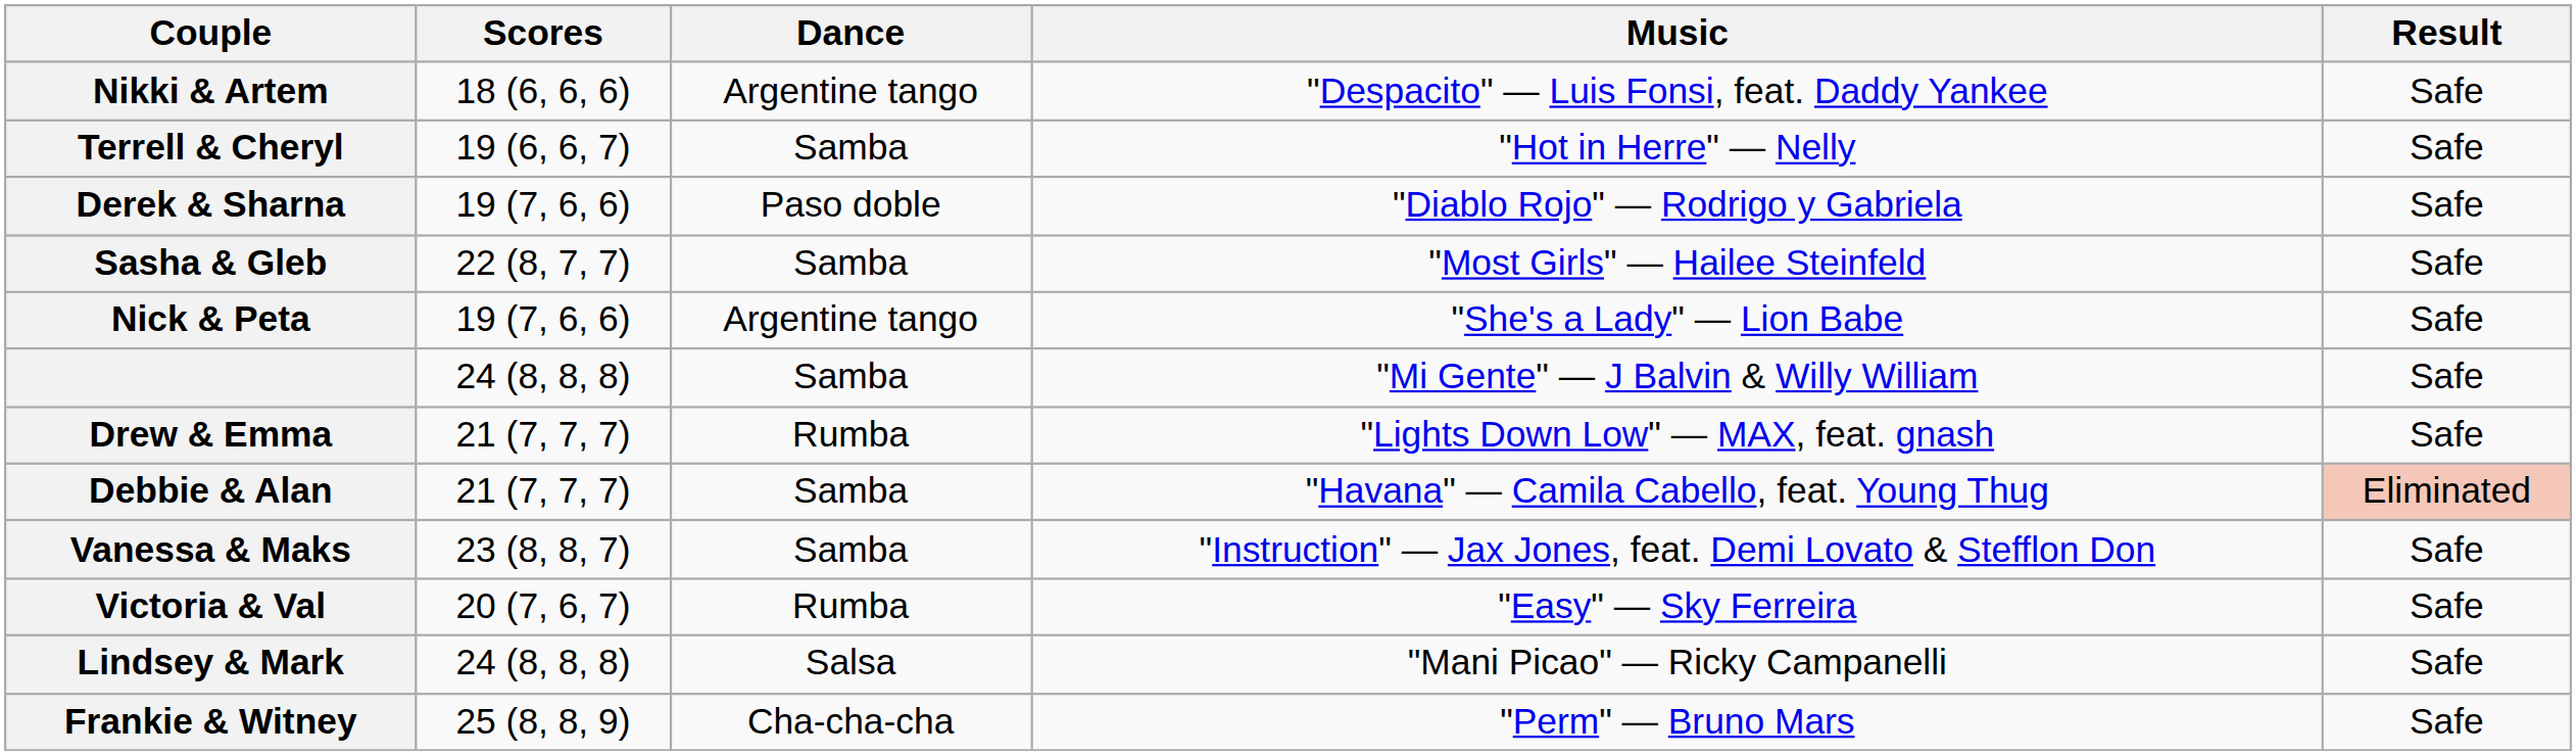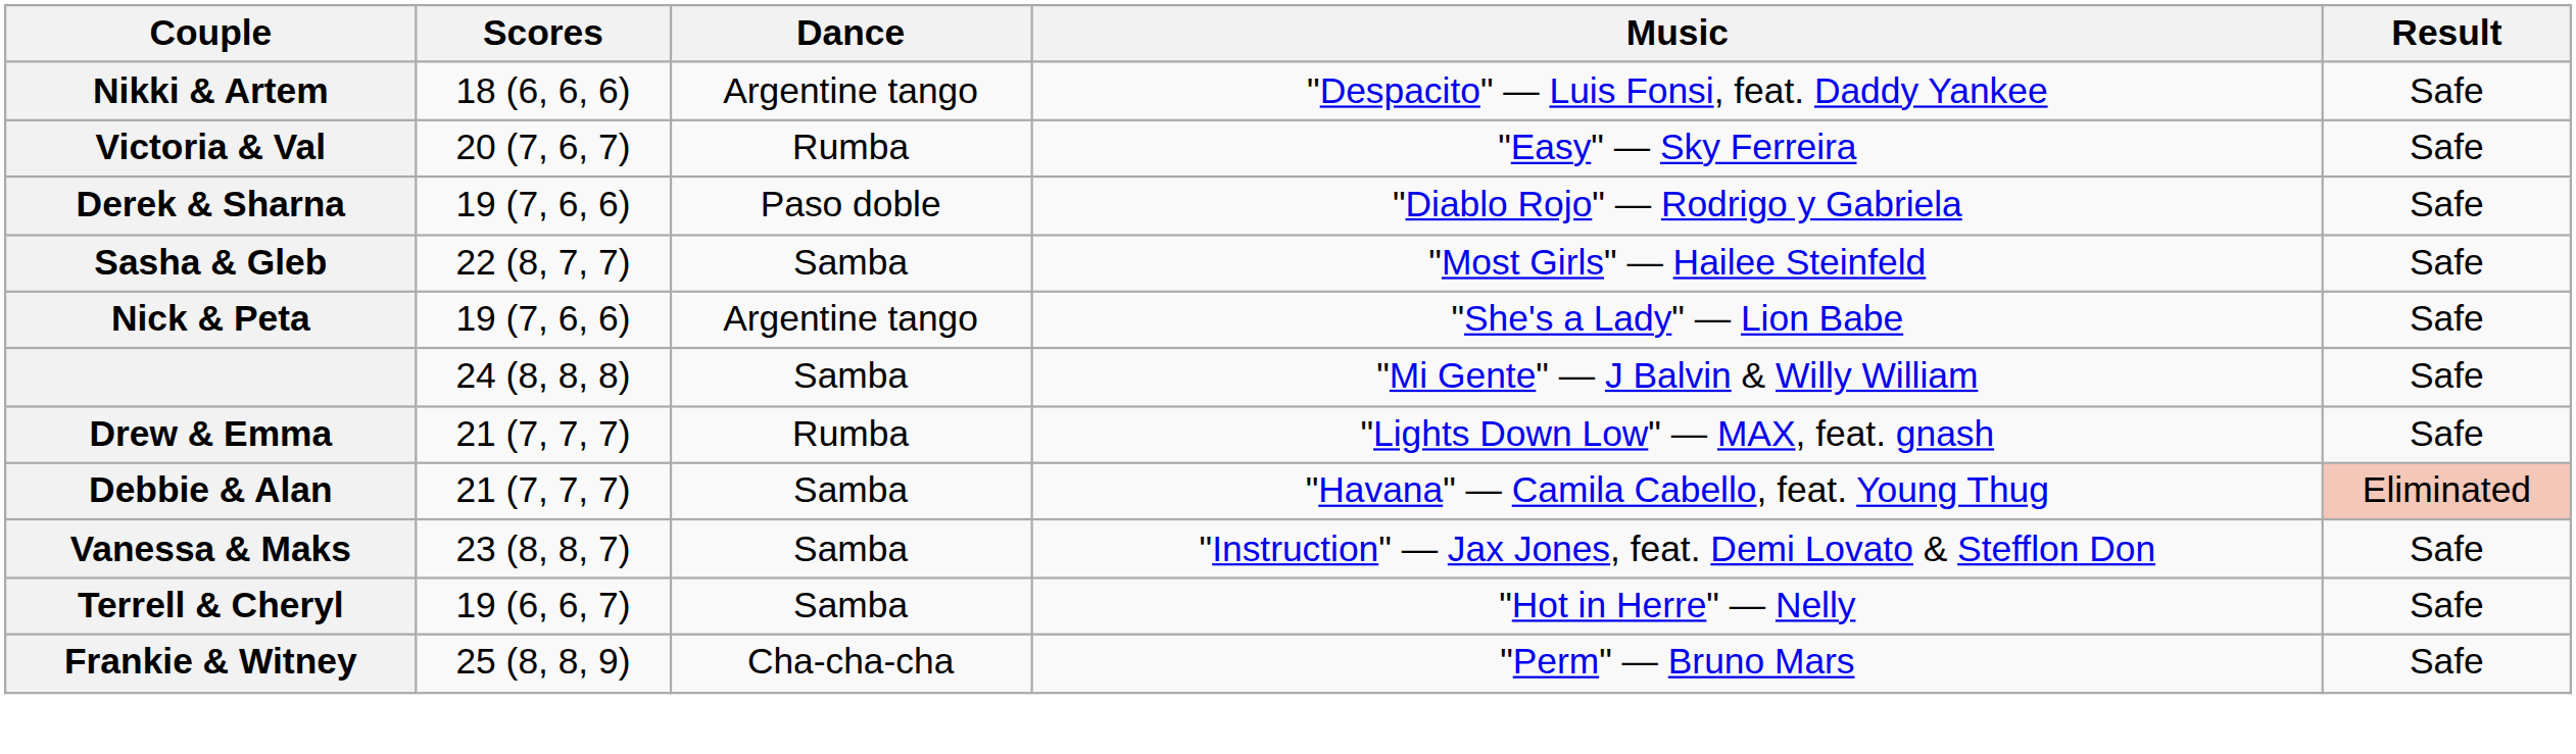rows swapped: Victoria & Val <-> Terrell & Cheryl
- row: Lindsey & Mark | 24 (8, 8, 8) | Salsa | "Mani Picao" — Ricky Campanelli | Safe
